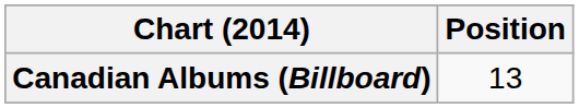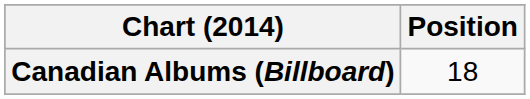Canadian Albums (Billboard) | Position: 13 -> 18
